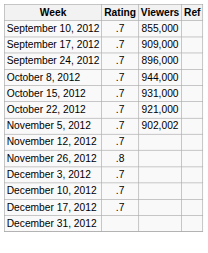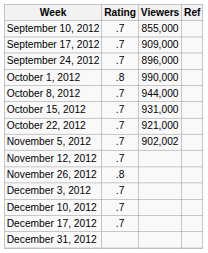+ row: October 1, 2012 | .8 | 990,000
